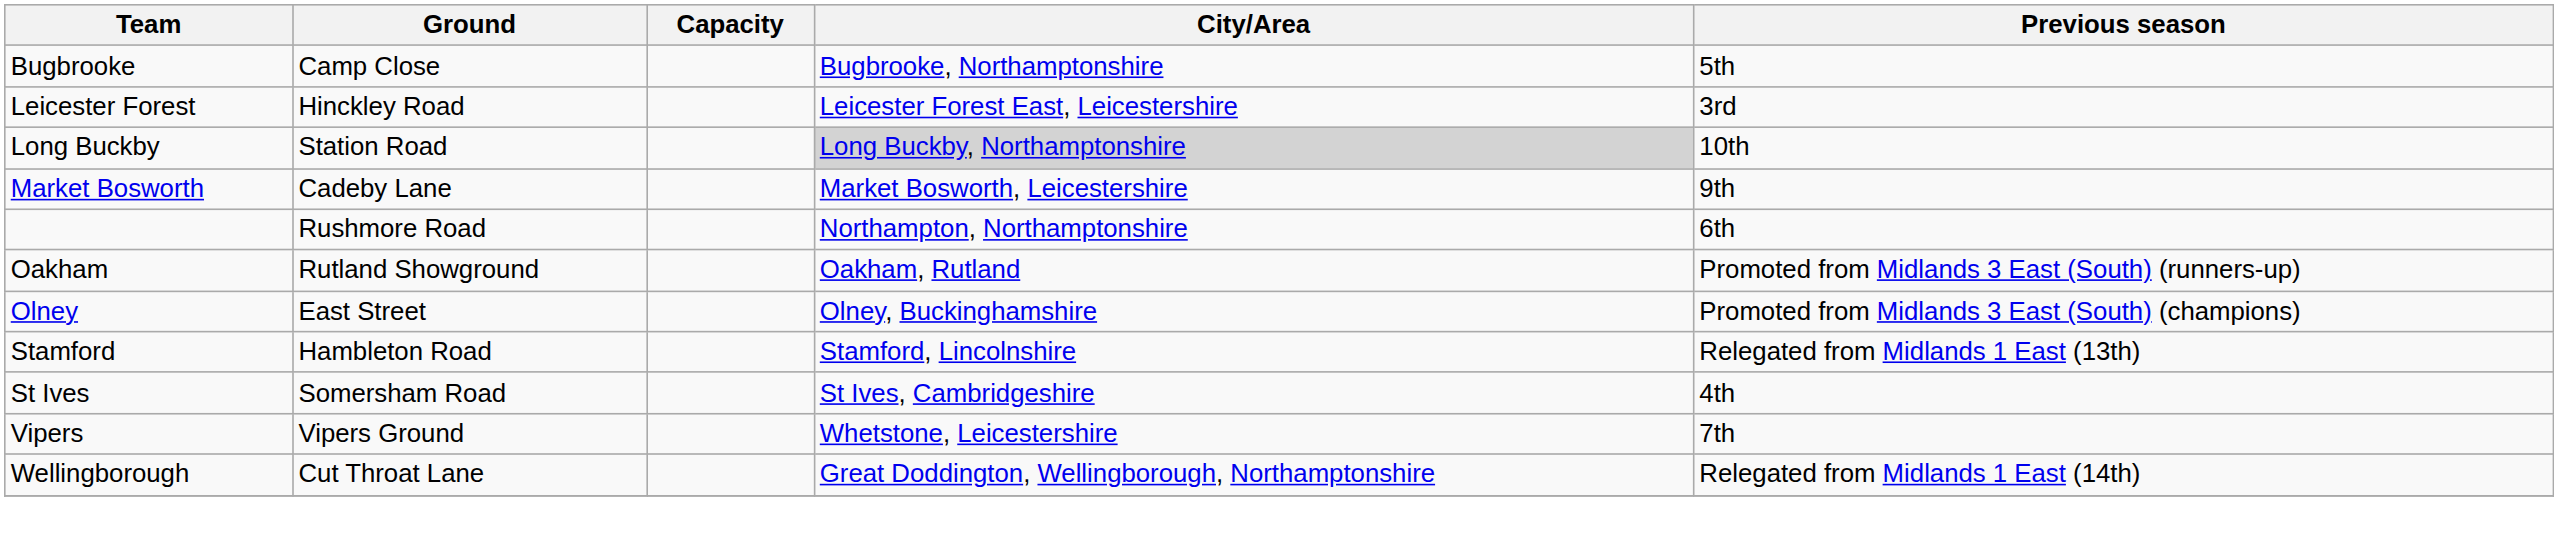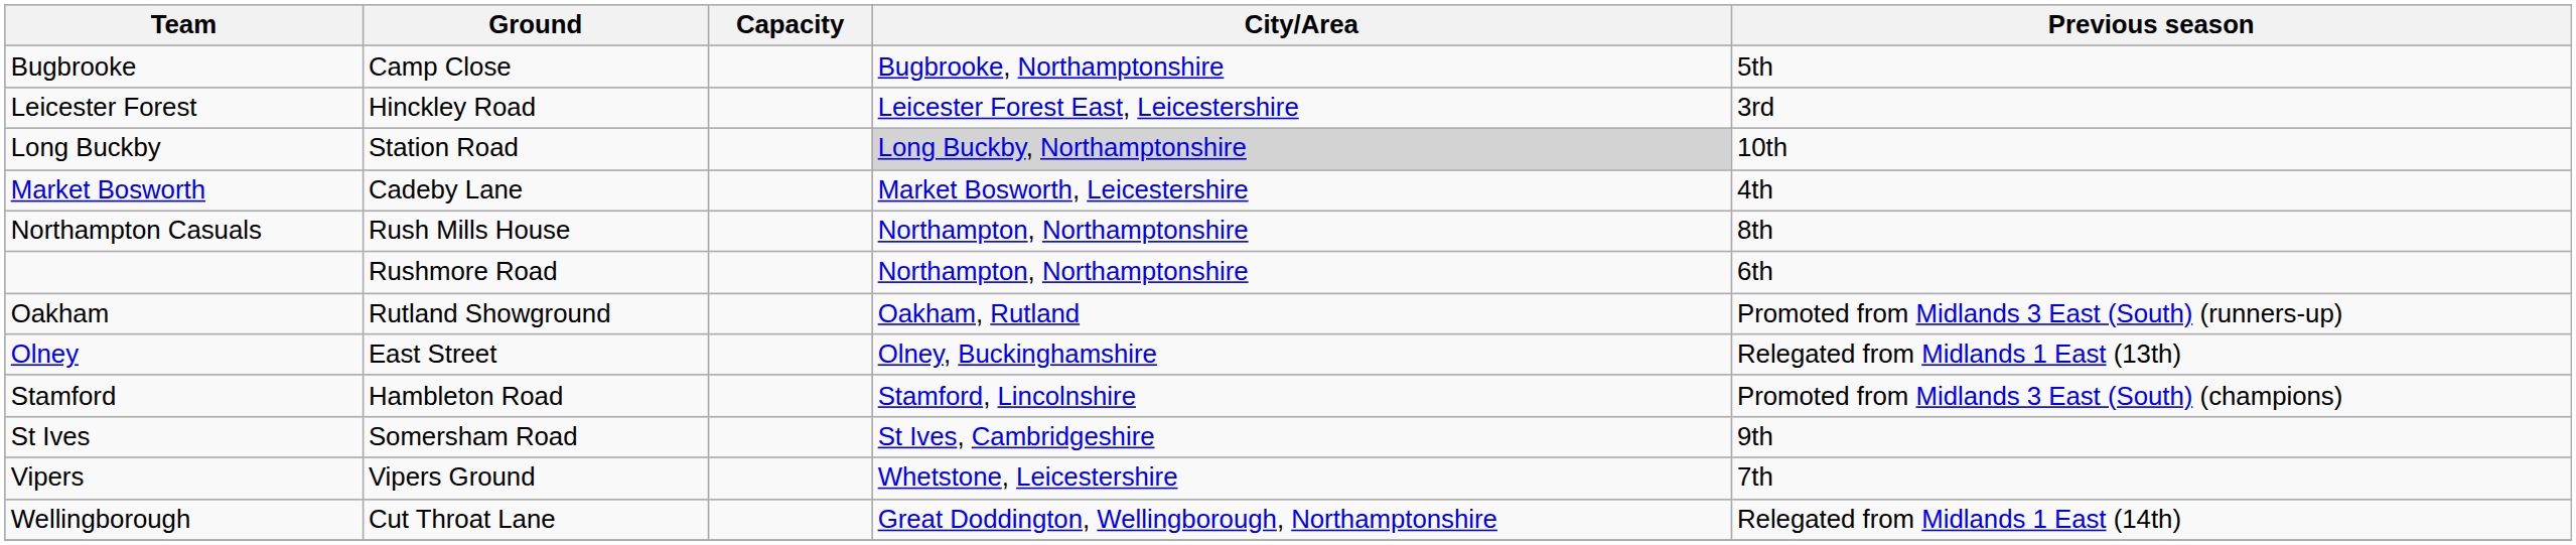Market Bosworth | Previous season: 9th -> 4th
+ row: Northampton Casuals | Rush Mills House | Northampton, Northamptonshire | 8th
Olney | Previous season: Promoted from Midlands 3 East (South) (champions) -> Relegated from Midlands 1 East (13th)
Stamford | Previous season: Relegated from Midlands 1 East (13th) -> Promoted from Midlands 3 East (South) (champions)
St Ives | Previous season: 4th -> 9th
